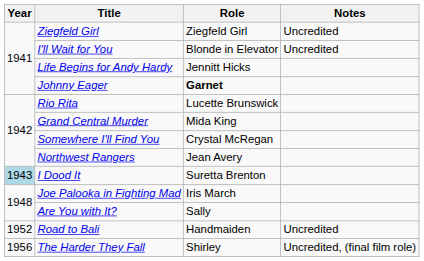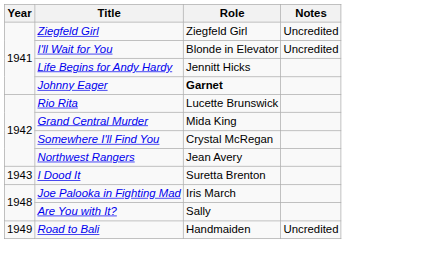I Dood It | Year: lightblue background -> no background
Road to Bali | Year: 1952 -> 1949
- row: 1956 | The Harder They Fall | Shirley | Uncredited, (final film role)
